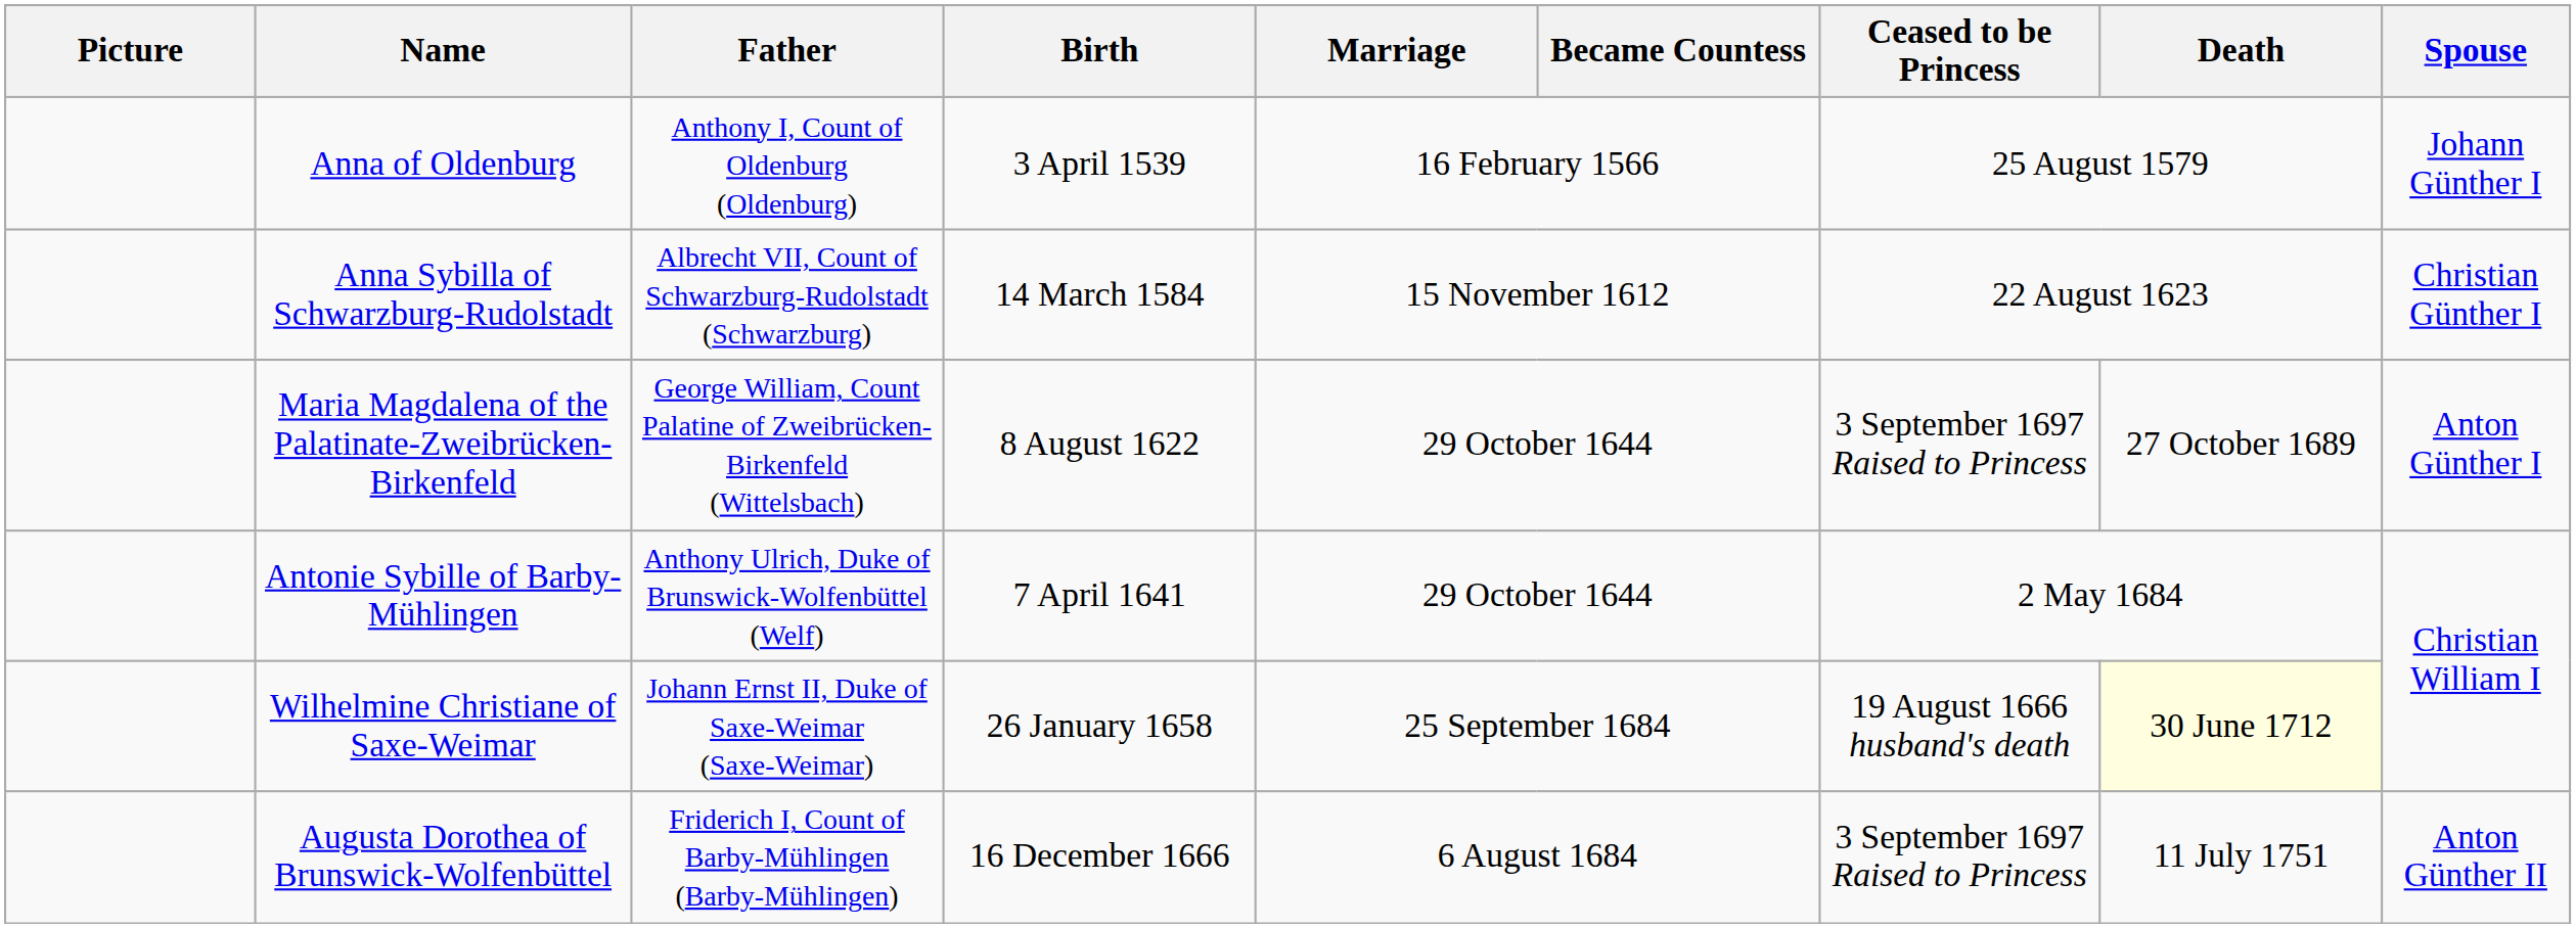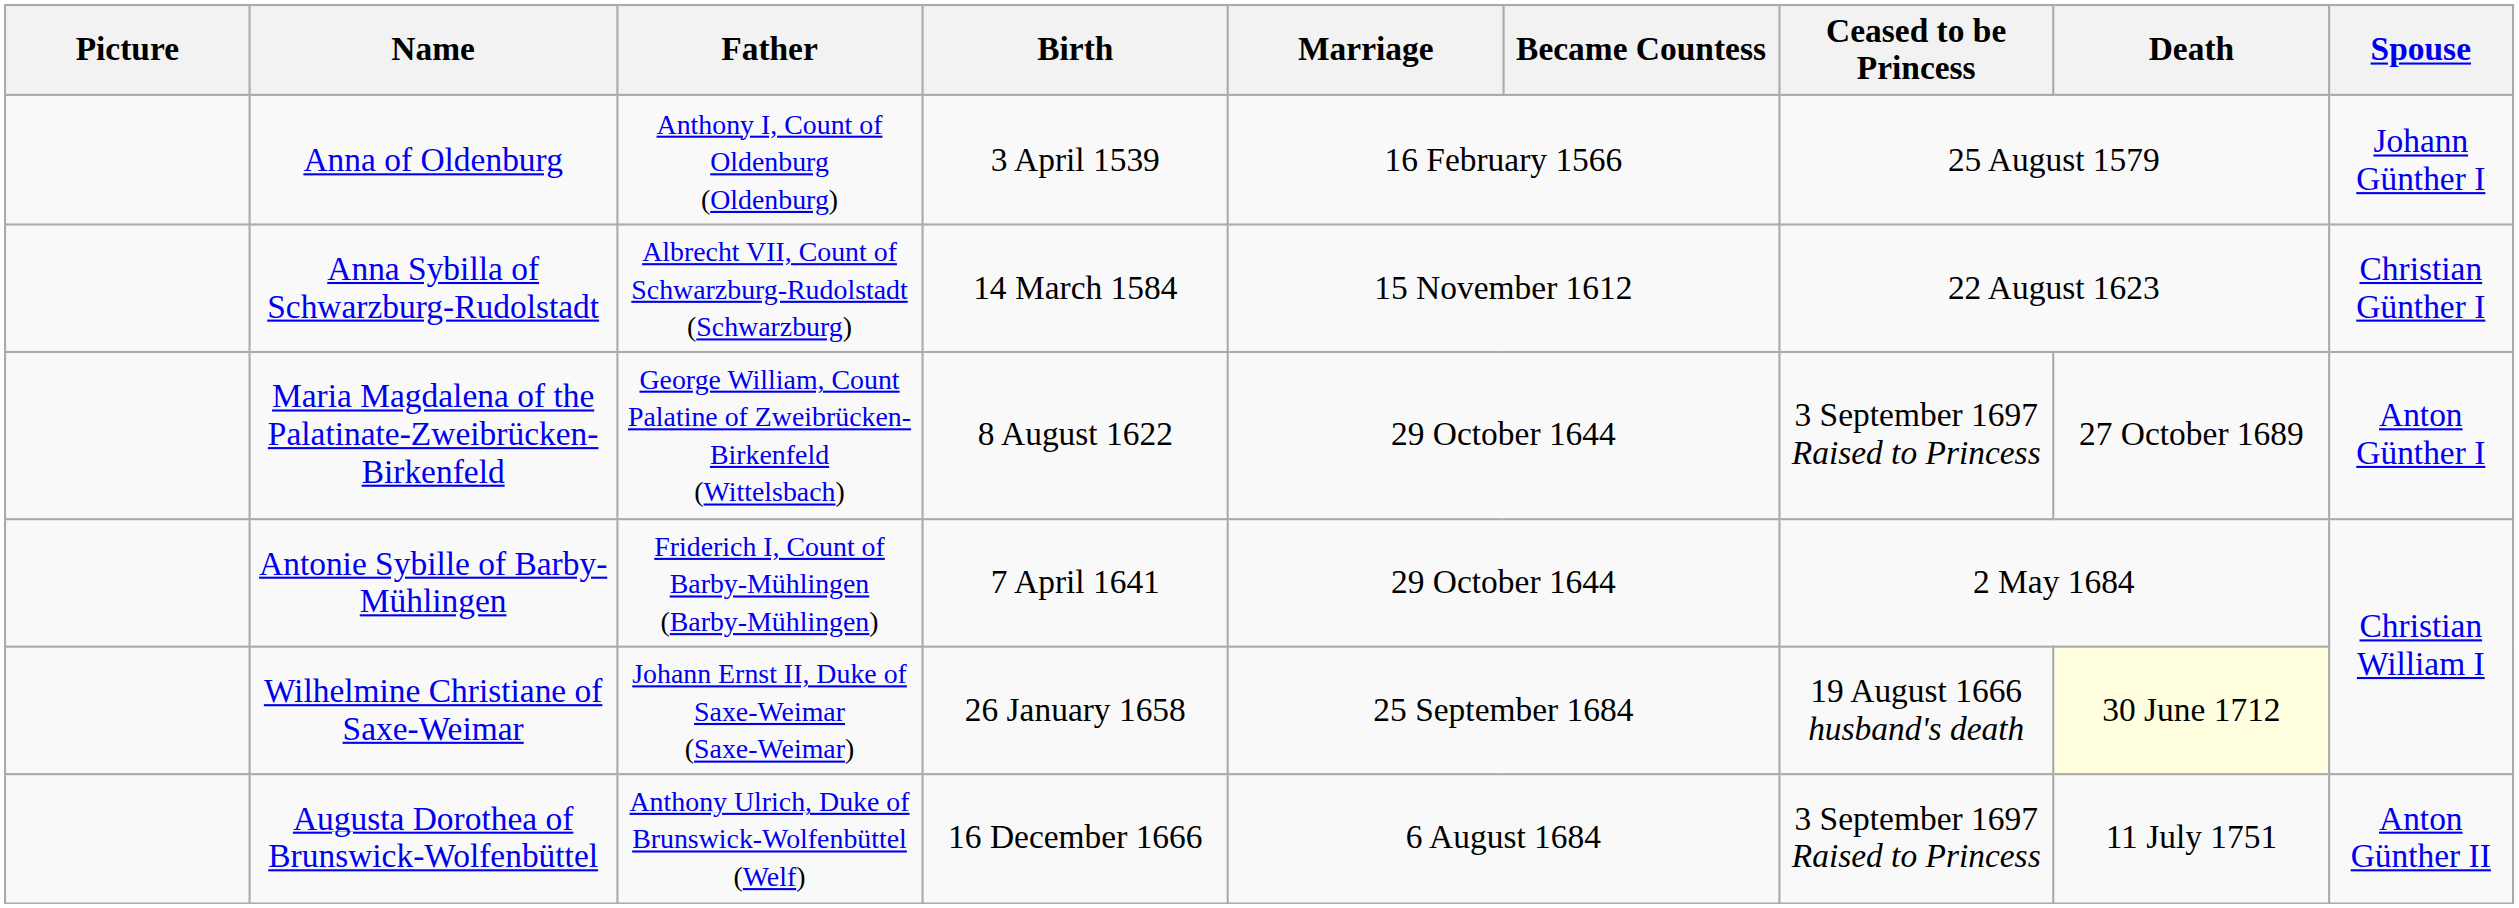Antonie Sybille of Barby-Mühlingen | Father: Anthony Ulrich, Duke of Brunswick-Wolfenbüttel (Welf) -> Friderich I, Count of Barby-Mühlingen (Barby-Mühlingen)
Augusta Dorothea of Brunswick-Wolfenbüttel | Father: Friderich I, Count of Barby-Mühlingen (Barby-Mühlingen) -> Anthony Ulrich, Duke of Brunswick-Wolfenbüttel (Welf)
